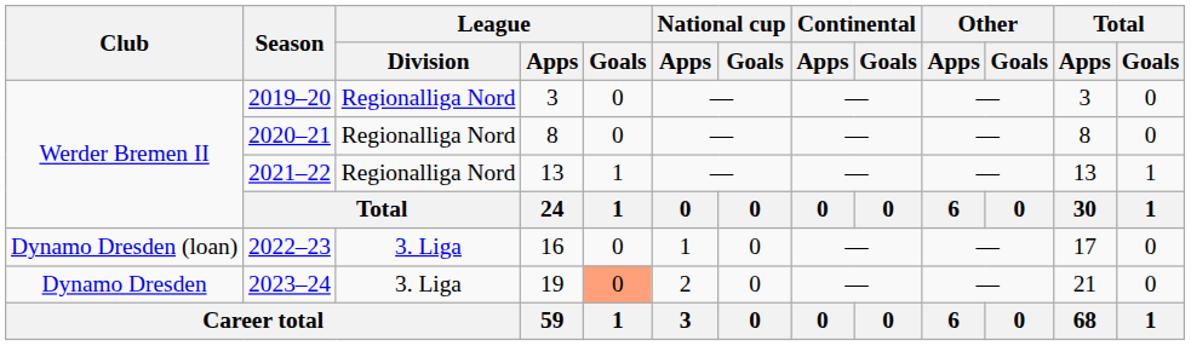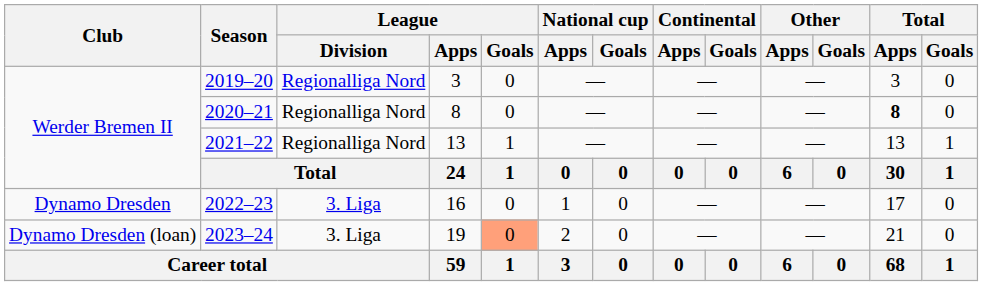2020–21 | Total / Apps: normal -> bold
2022–23 | Club: Dynamo Dresden (loan) -> Dynamo Dresden
2023–24 | Club: Dynamo Dresden -> Dynamo Dresden (loan)
